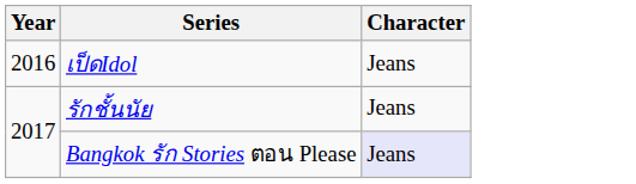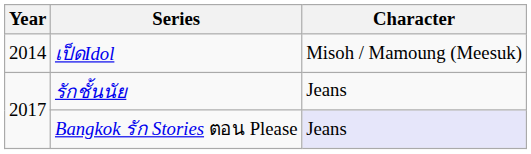เป็ดIdol | Year: 2016 -> 2014
เป็ดIdol | Character: Jeans -> Misoh / Mamoung (Meesuk)
